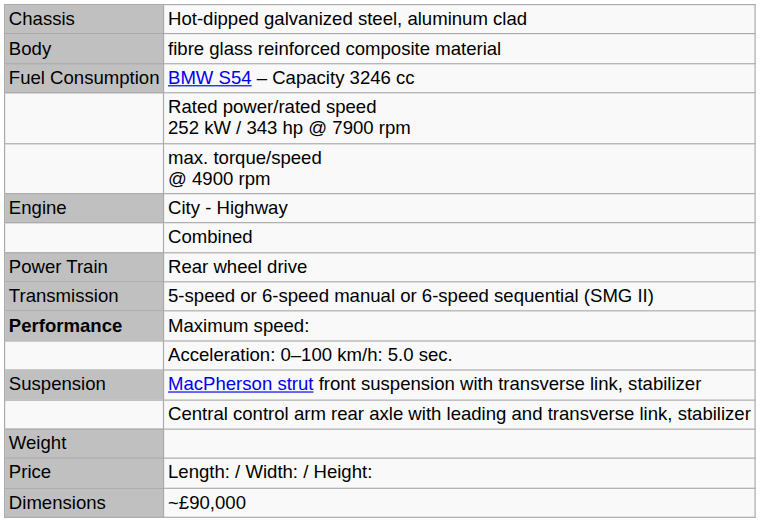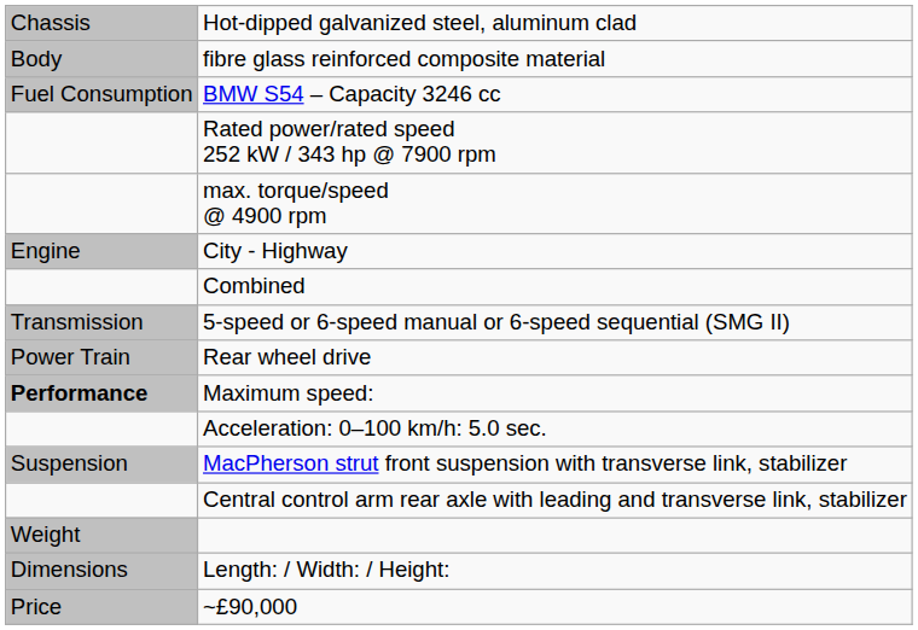rows swapped: 5-speed or 6-speed manual or 6-speed sequential (SMG II) <-> Rear wheel drive
Length: / Width: / Height: | column 1: Price -> Dimensions
~£90,000 | column 1: Dimensions -> Price
